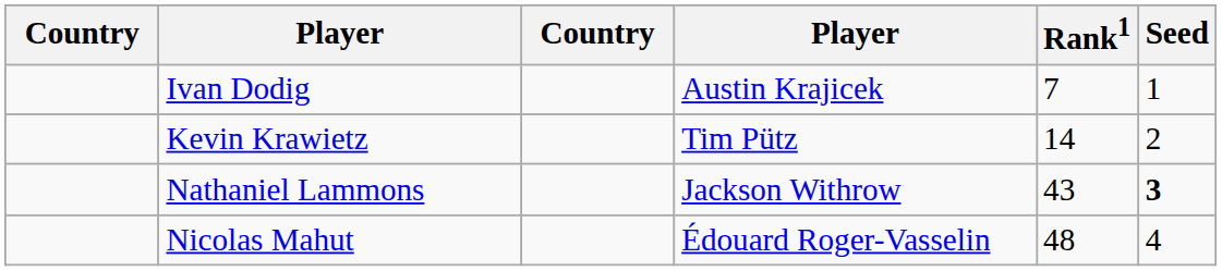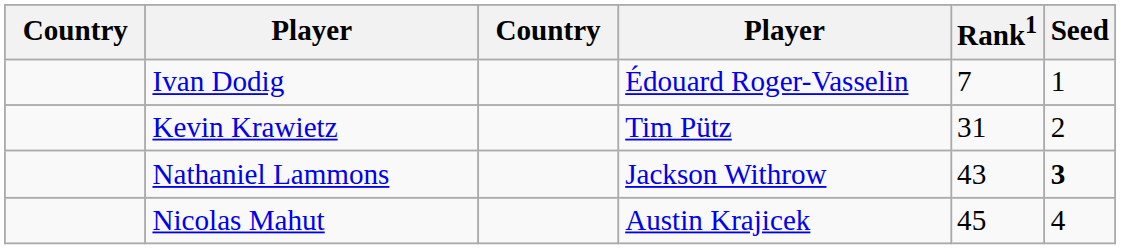Ivan Dodig | column 4: Austin Krajicek -> Édouard Roger-Vasselin
Kevin Krawietz | Rank1: 14 -> 31
Nicolas Mahut | column 4: Édouard Roger-Vasselin -> Austin Krajicek
Nicolas Mahut | Rank1: 48 -> 45
